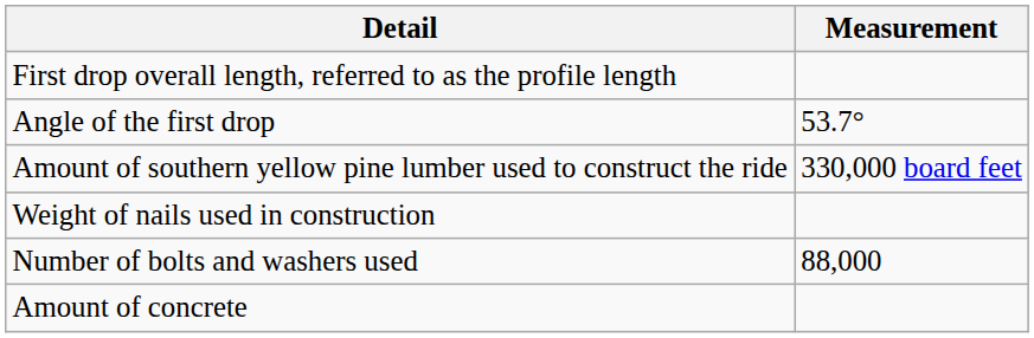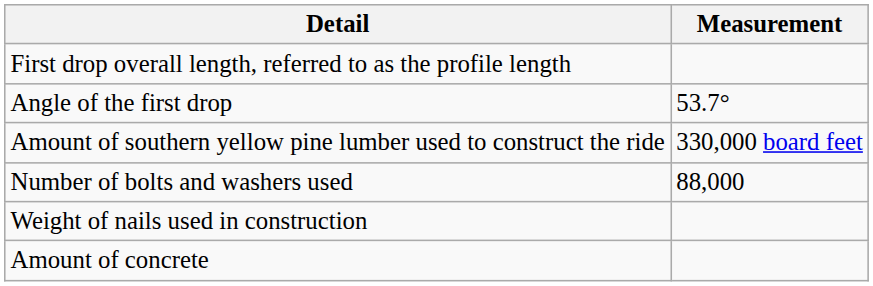rows swapped: Weight of nails used in construction <-> Number of bolts and washers used
